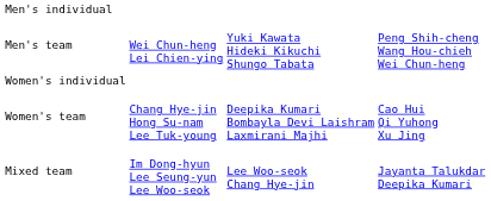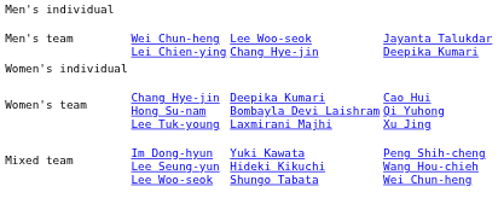Men's team | column 3: Yuki Kawata Hideki Kikuchi Shungo Tabata -> Lee Woo-seok Chang Hye-jin
Men's team | column 4: Peng Shih-cheng Wang Hou-chieh Wei Chun-heng -> Jayanta Talukdar Deepika Kumari
Mixed team | column 3: Lee Woo-seok Chang Hye-jin -> Yuki Kawata Hideki Kikuchi Shungo Tabata
Mixed team | column 4: Jayanta Talukdar Deepika Kumari -> Peng Shih-cheng Wang Hou-chieh Wei Chun-heng
